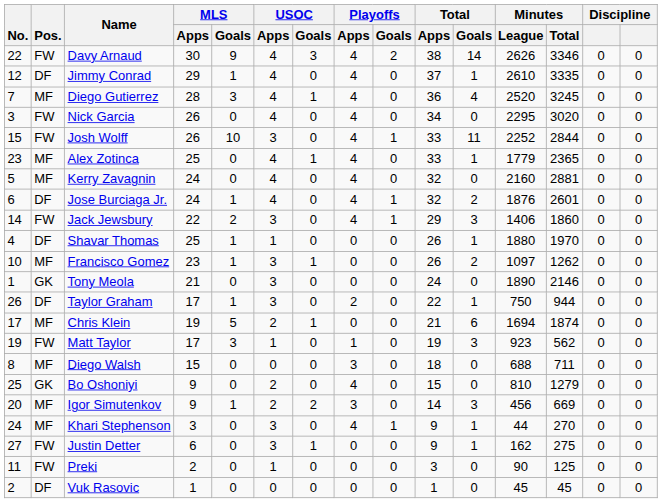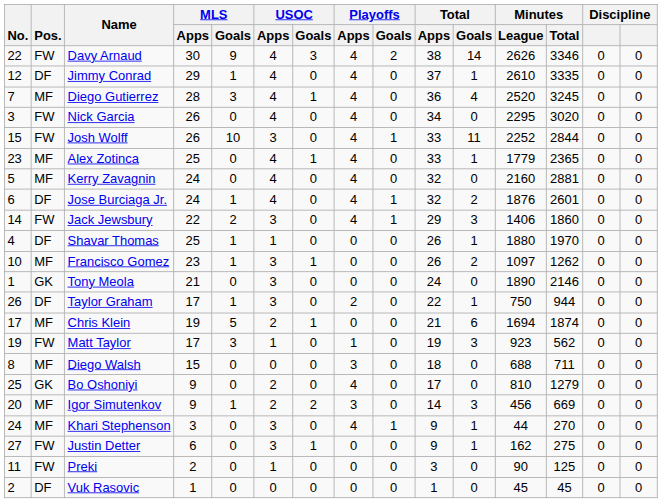Bo Oshoniyi | Total / Apps: 15 -> 17
